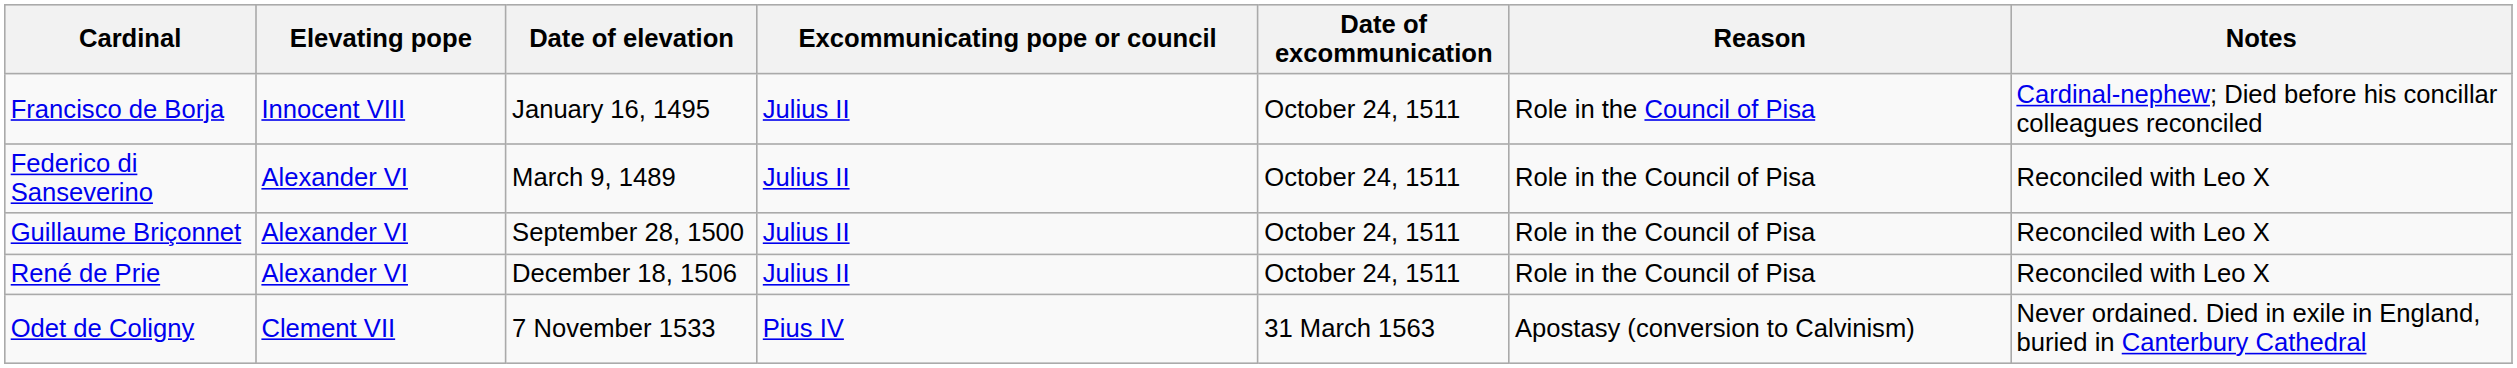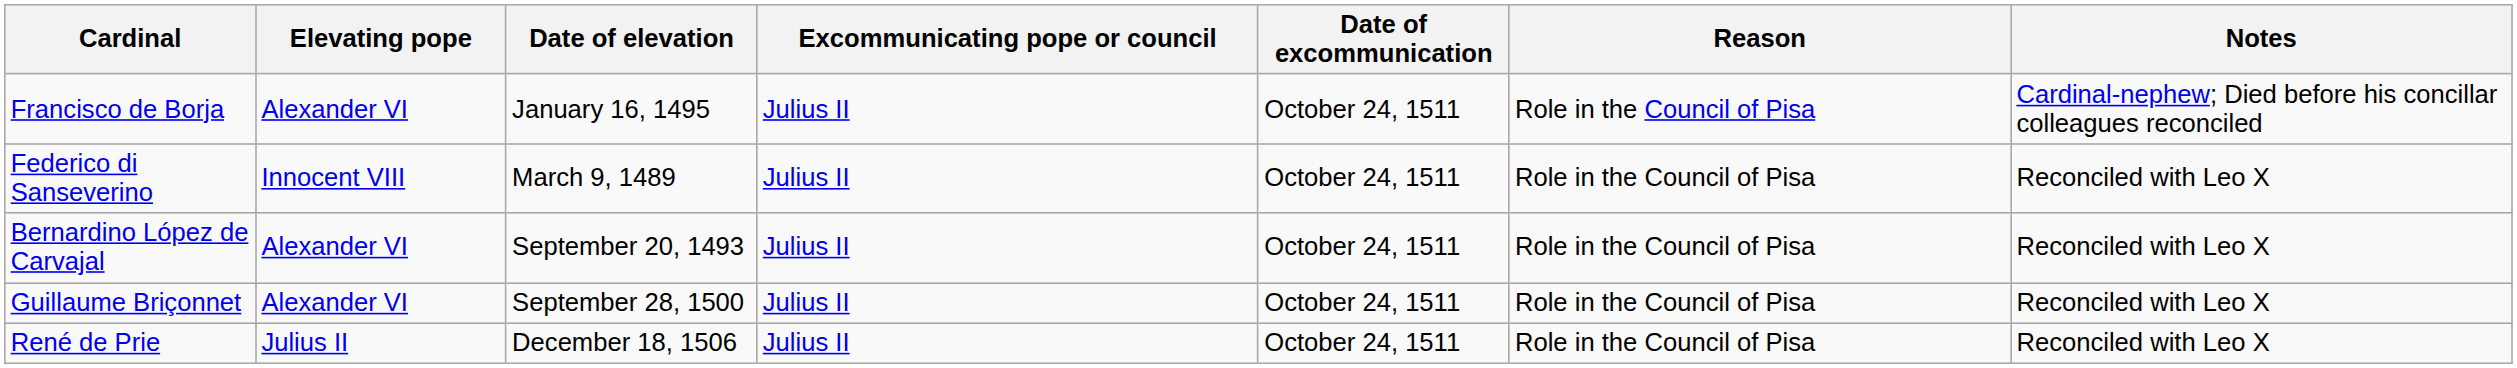Francisco de Borja | Elevating pope: Innocent VIII -> Alexander VI
Federico di Sanseverino | Elevating pope: Alexander VI -> Innocent VIII
+ row: Bernardino López de Carvajal | Alexander VI | September 20, 1493 | Julius II | October 24, 1511 | Role in the Council of Pisa | Reconciled with Leo X
René de Prie | Elevating pope: Alexander VI -> Julius II
- row: Odet de Coligny | Clement VII | 7 November 1533 | Pius IV | 31 March 1563 | Apostasy (conversion to Calvinism) | Never ordained. Died in exile in England, buried in Canterbury Cathedral
